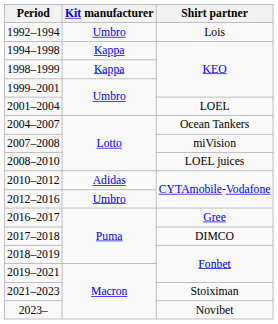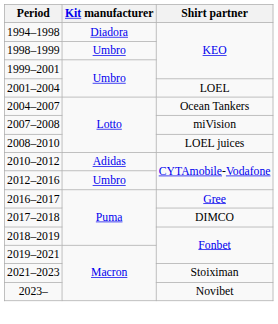- row: 1992–1994 | Umbro | Lois
1994–1998 | Kit manufacturer: Kappa -> Diadora
1998–1999 | Kit manufacturer: Kappa -> Umbro
